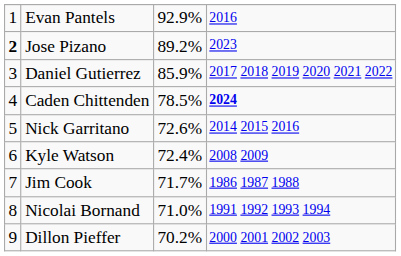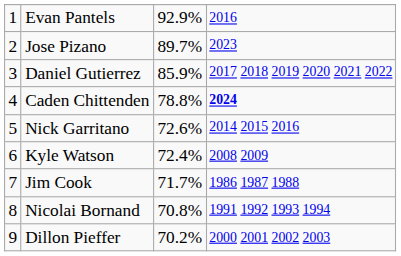Jose Pizano | column 1: bold -> normal
Jose Pizano | column 3: 89.2% -> 89.7%
Caden Chittenden | column 3: 78.5% -> 78.8%
Nicolai Bornand | column 3: 71.0% -> 70.8%
